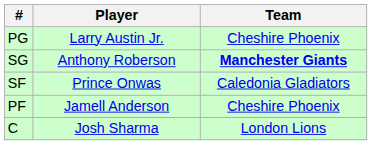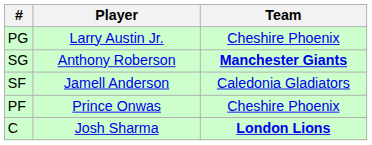SF | Player: Prince Onwas -> Jamell Anderson
PF | Player: Jamell Anderson -> Prince Onwas
C | Team: normal -> bold
